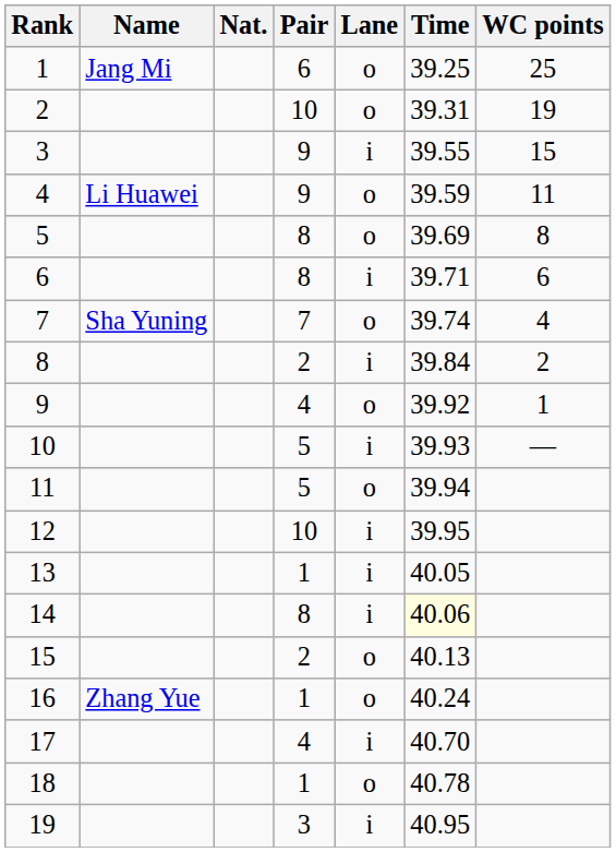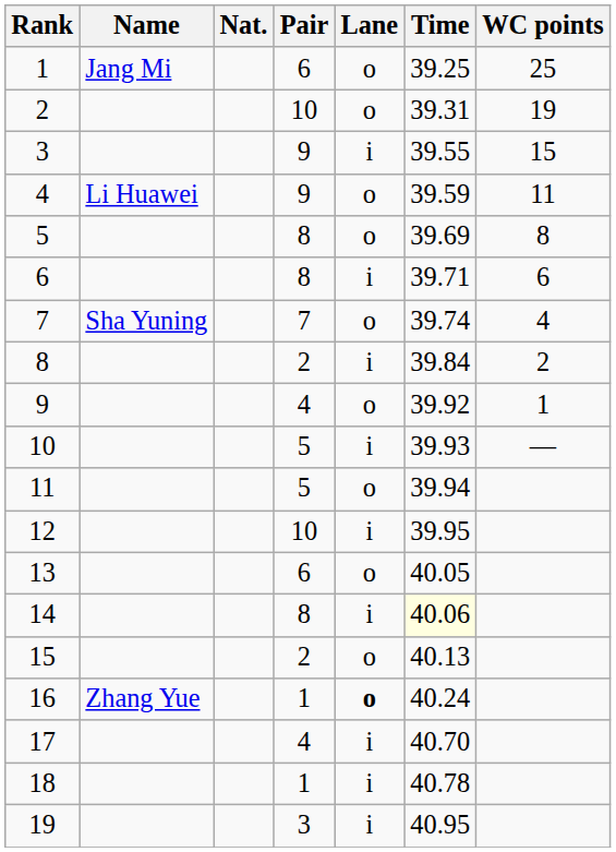13 | Pair: 1 -> 6
13 | Lane: i -> o
16 | Lane: normal -> bold
18 | Lane: o -> i
